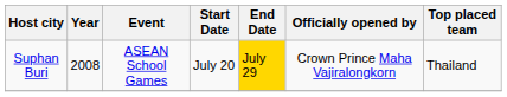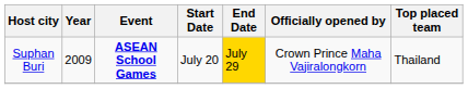Suphan Buri | Year: 2008 -> 2009
Suphan Buri | Event: normal -> bold
